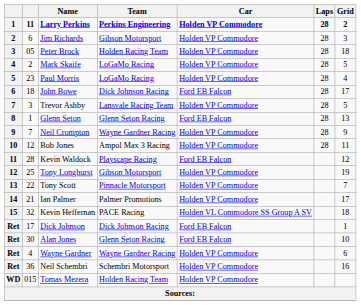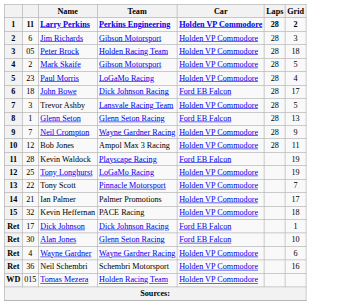Mark Skaife | Team: LoGaMo Racing -> Gibson Motorsport
Kevin Waldock | Grid: 12 -> 19
Tony Longhurst | Team: Gibson Motorsport -> LoGaMo Racing
Kevin Heffernan | Car: Holden VL Commodore SS Group A SV -> Holden VP Commodore
